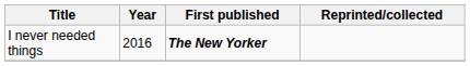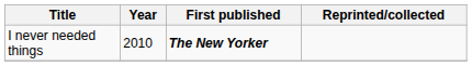I never needed things | Year: 2016 -> 2010
